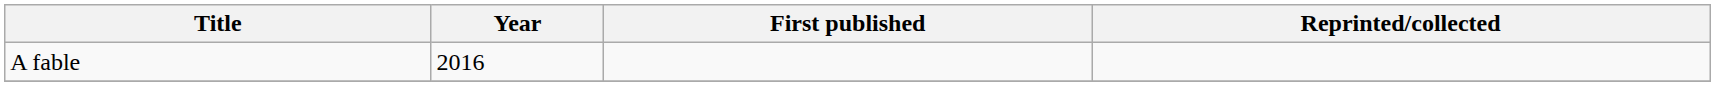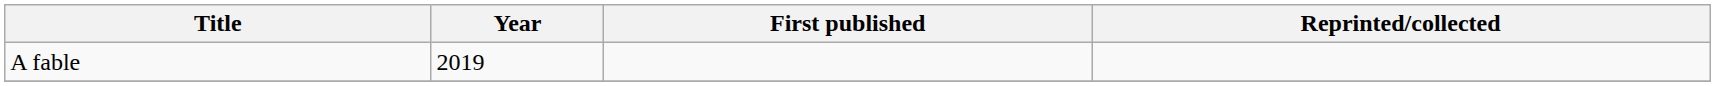A fable | Year: 2016 -> 2019
